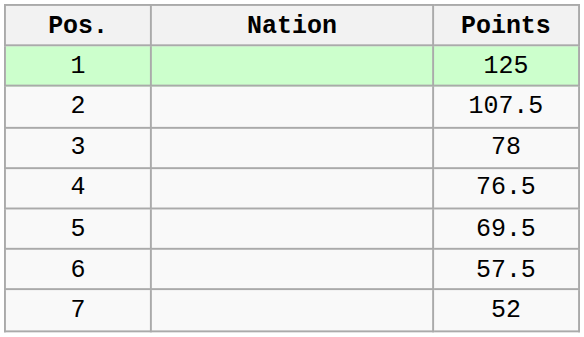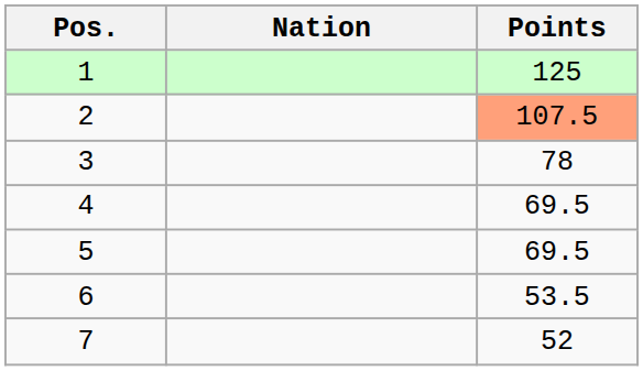2 | Points: no background -> lightsalmon background
4 | Points: 76.5 -> 69.5
6 | Points: 57.5 -> 53.5
